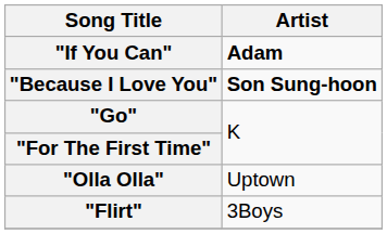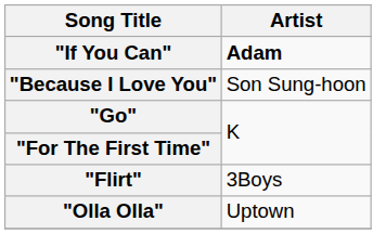"Because I Love You" | Artist: bold -> normal
rows swapped: "Flirt" <-> "Olla Olla"
